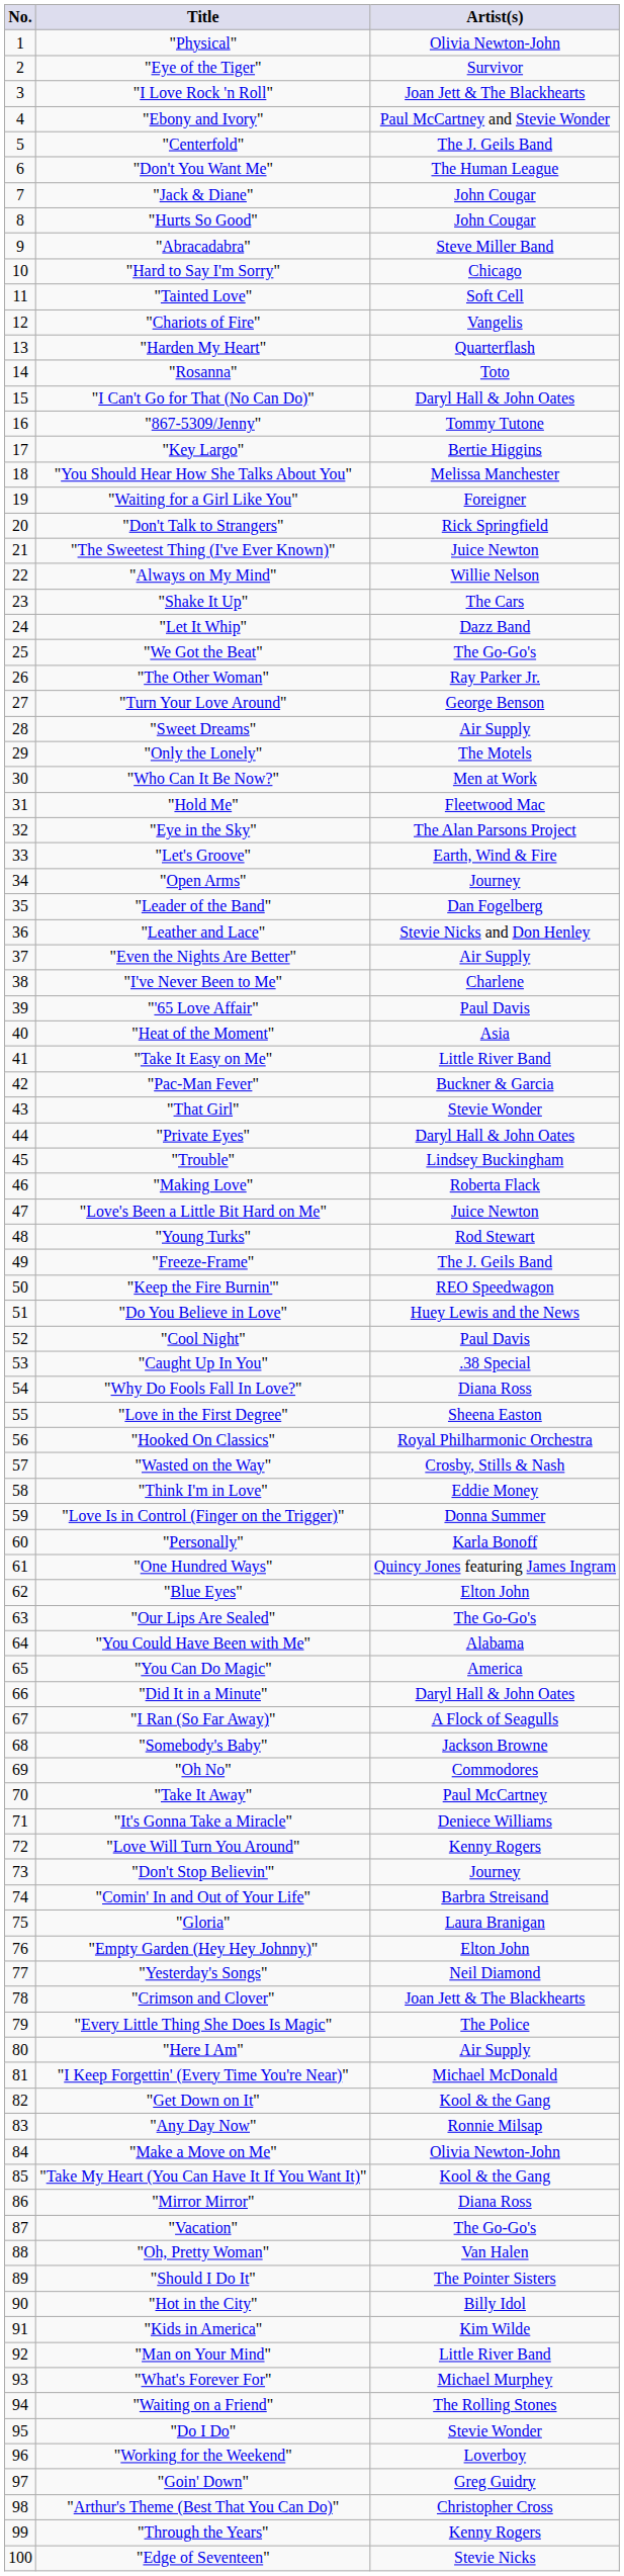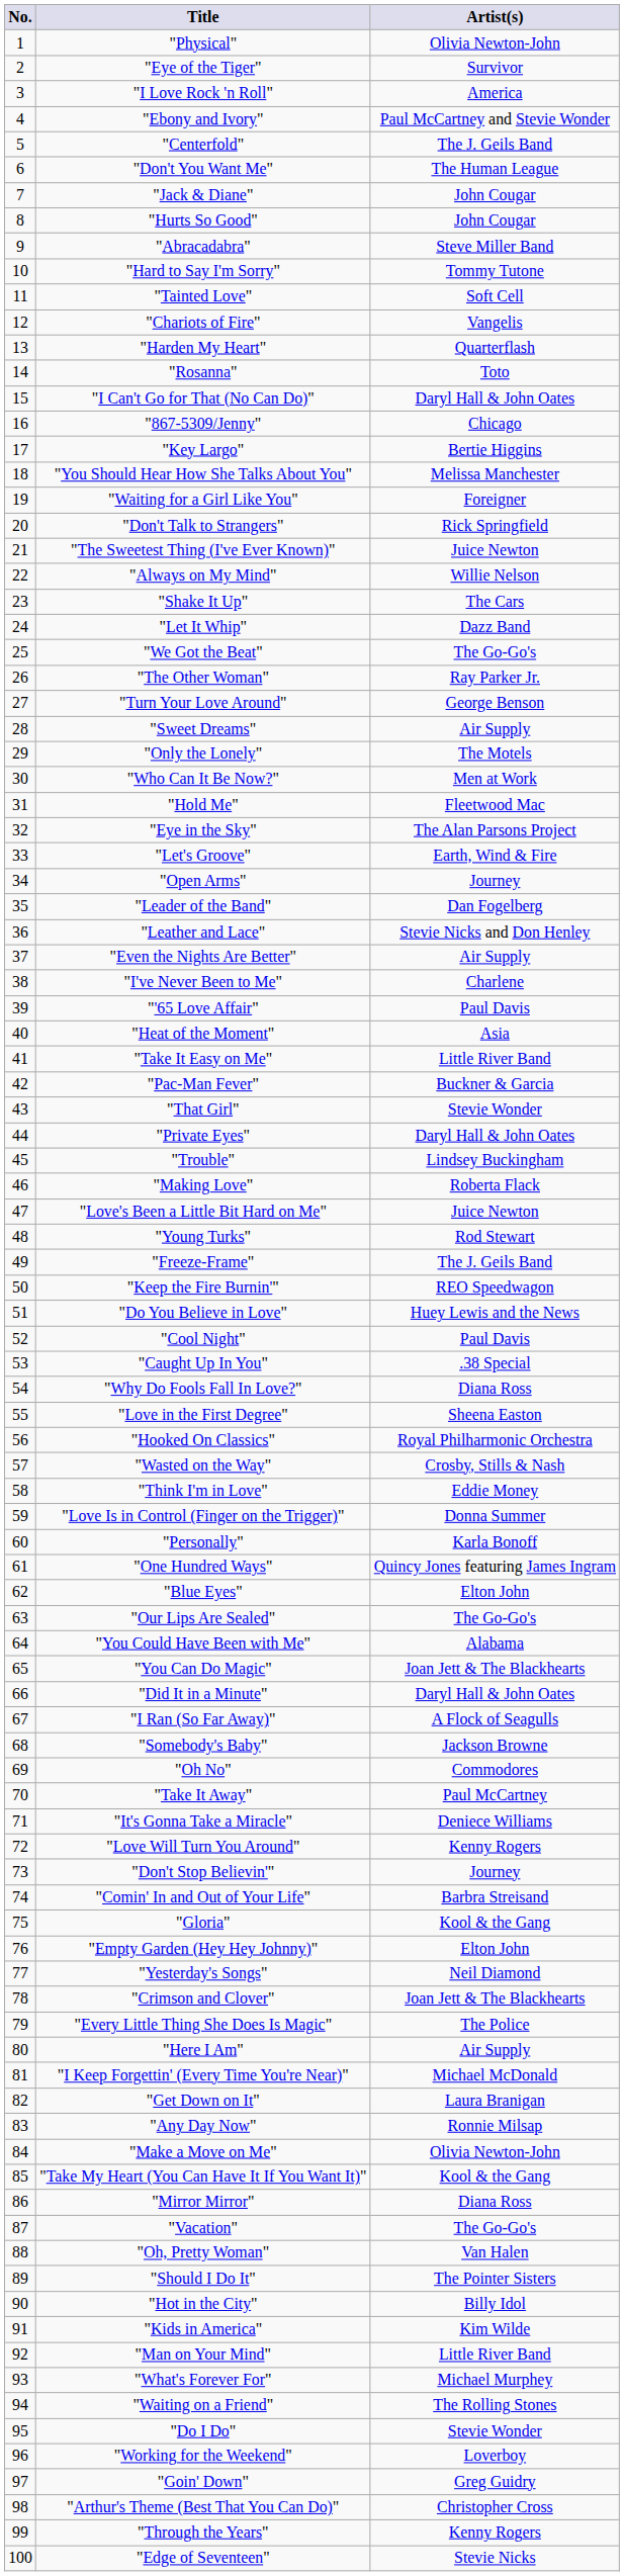"I Love Rock 'n Roll" | Artist(s): Joan Jett & The Blackhearts -> America
"Hard to Say I'm Sorry" | Artist(s): Chicago -> Tommy Tutone
"867-5309/Jenny" | Artist(s): Tommy Tutone -> Chicago
"You Can Do Magic" | Artist(s): America -> Joan Jett & The Blackhearts
"Gloria" | Artist(s): Laura Branigan -> Kool & the Gang
"Get Down on It" | Artist(s): Kool & the Gang -> Laura Branigan
